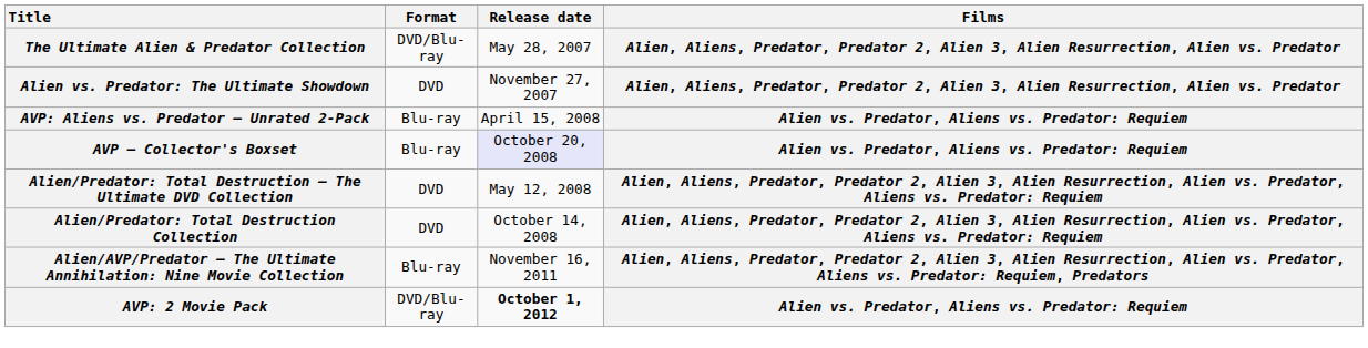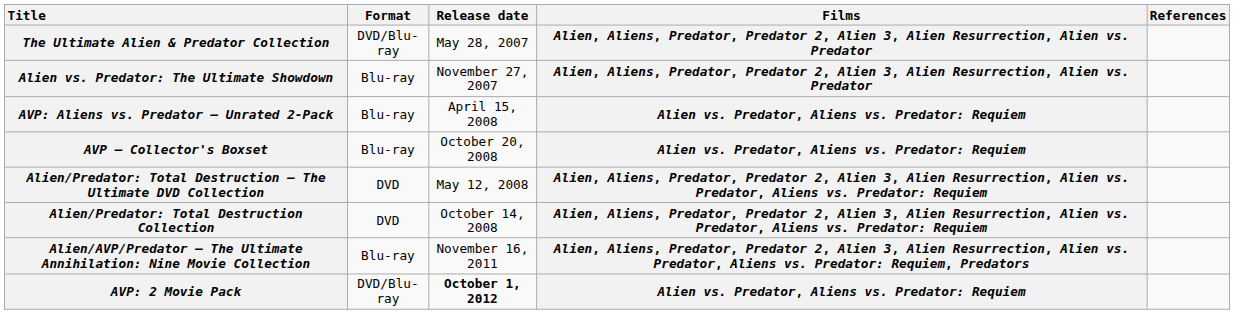+ column: References
Alien vs. Predator: The Ultimate Showdown | Format: DVD -> Blu-ray
AVP – Collector's Boxset | Release date: lavender background -> no background
